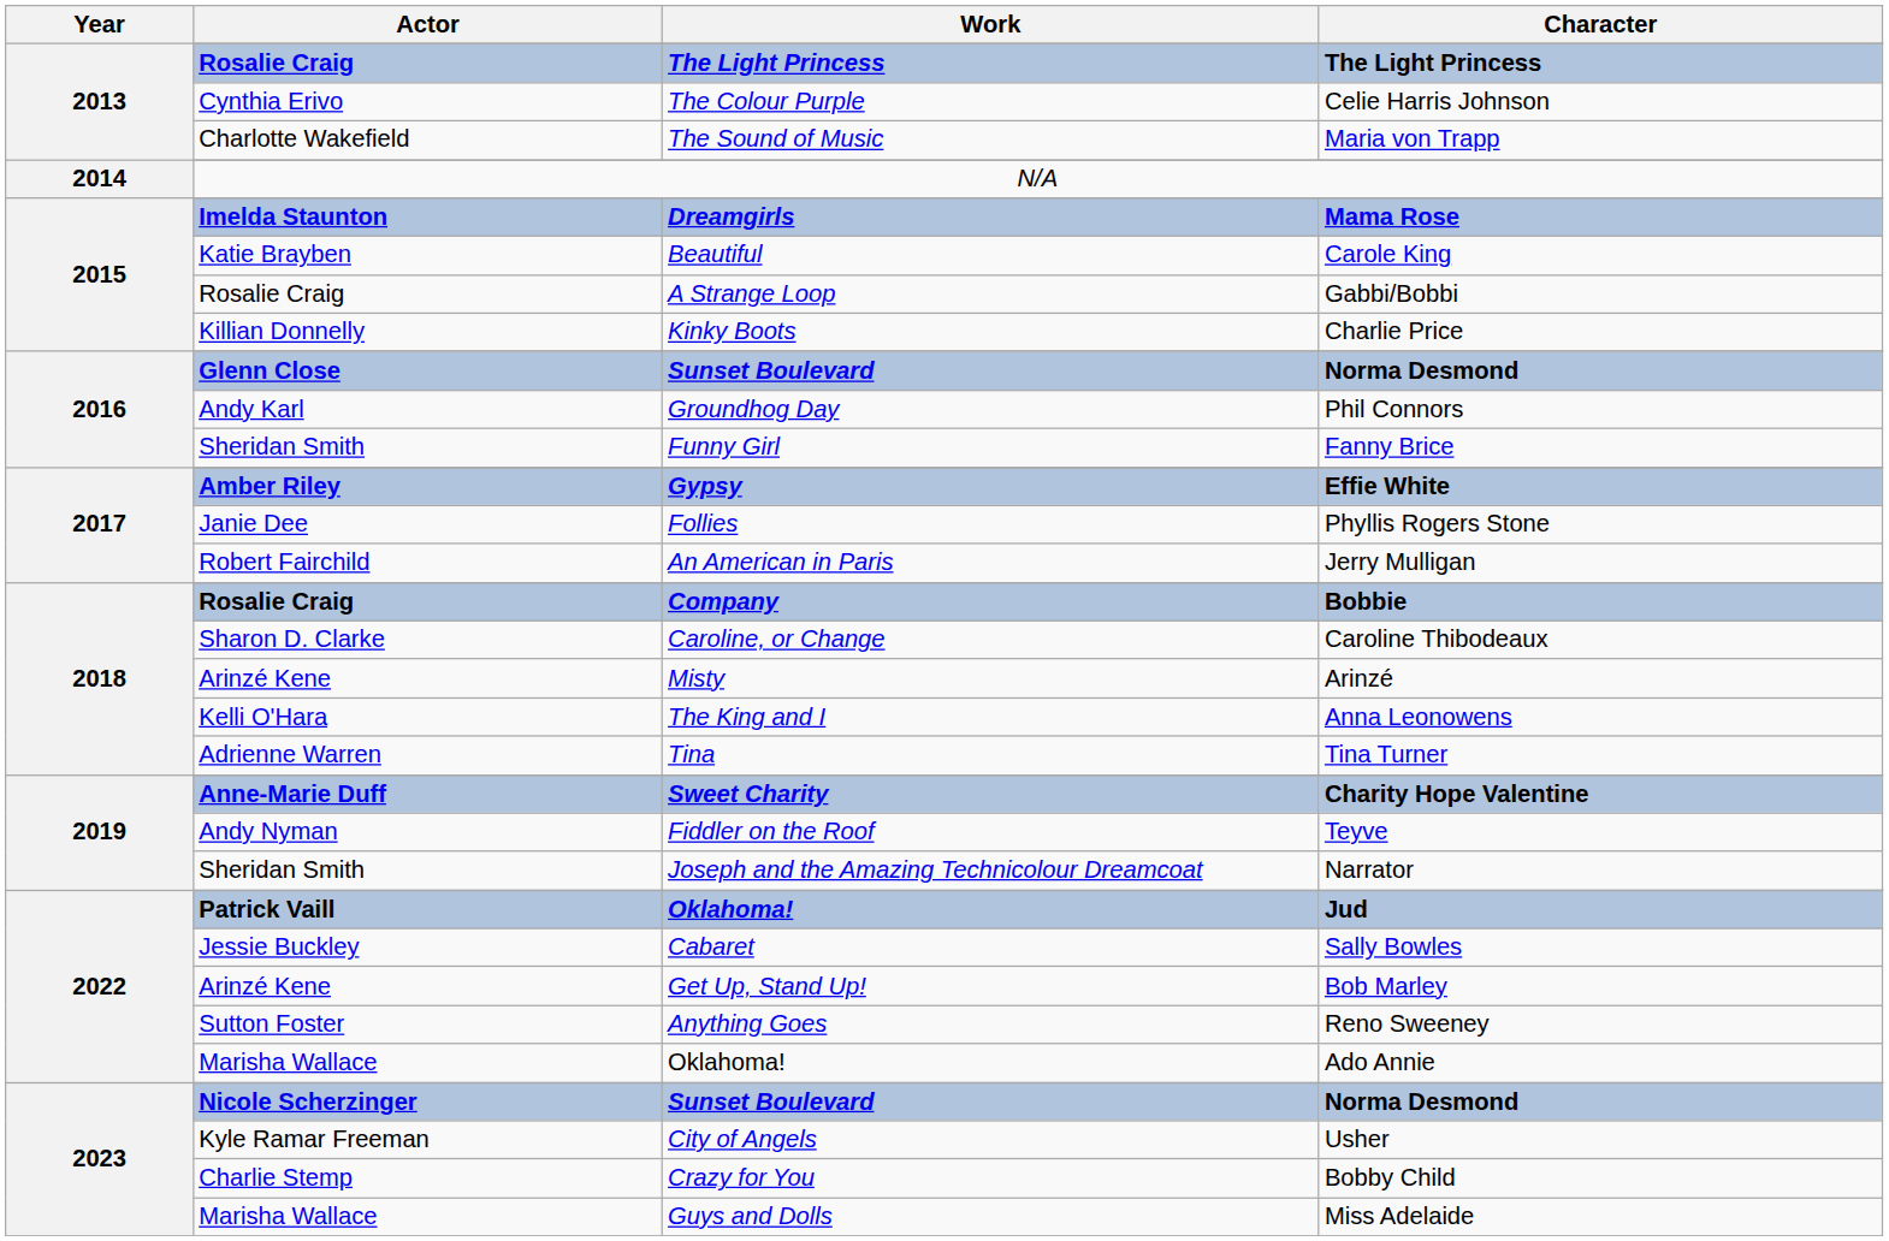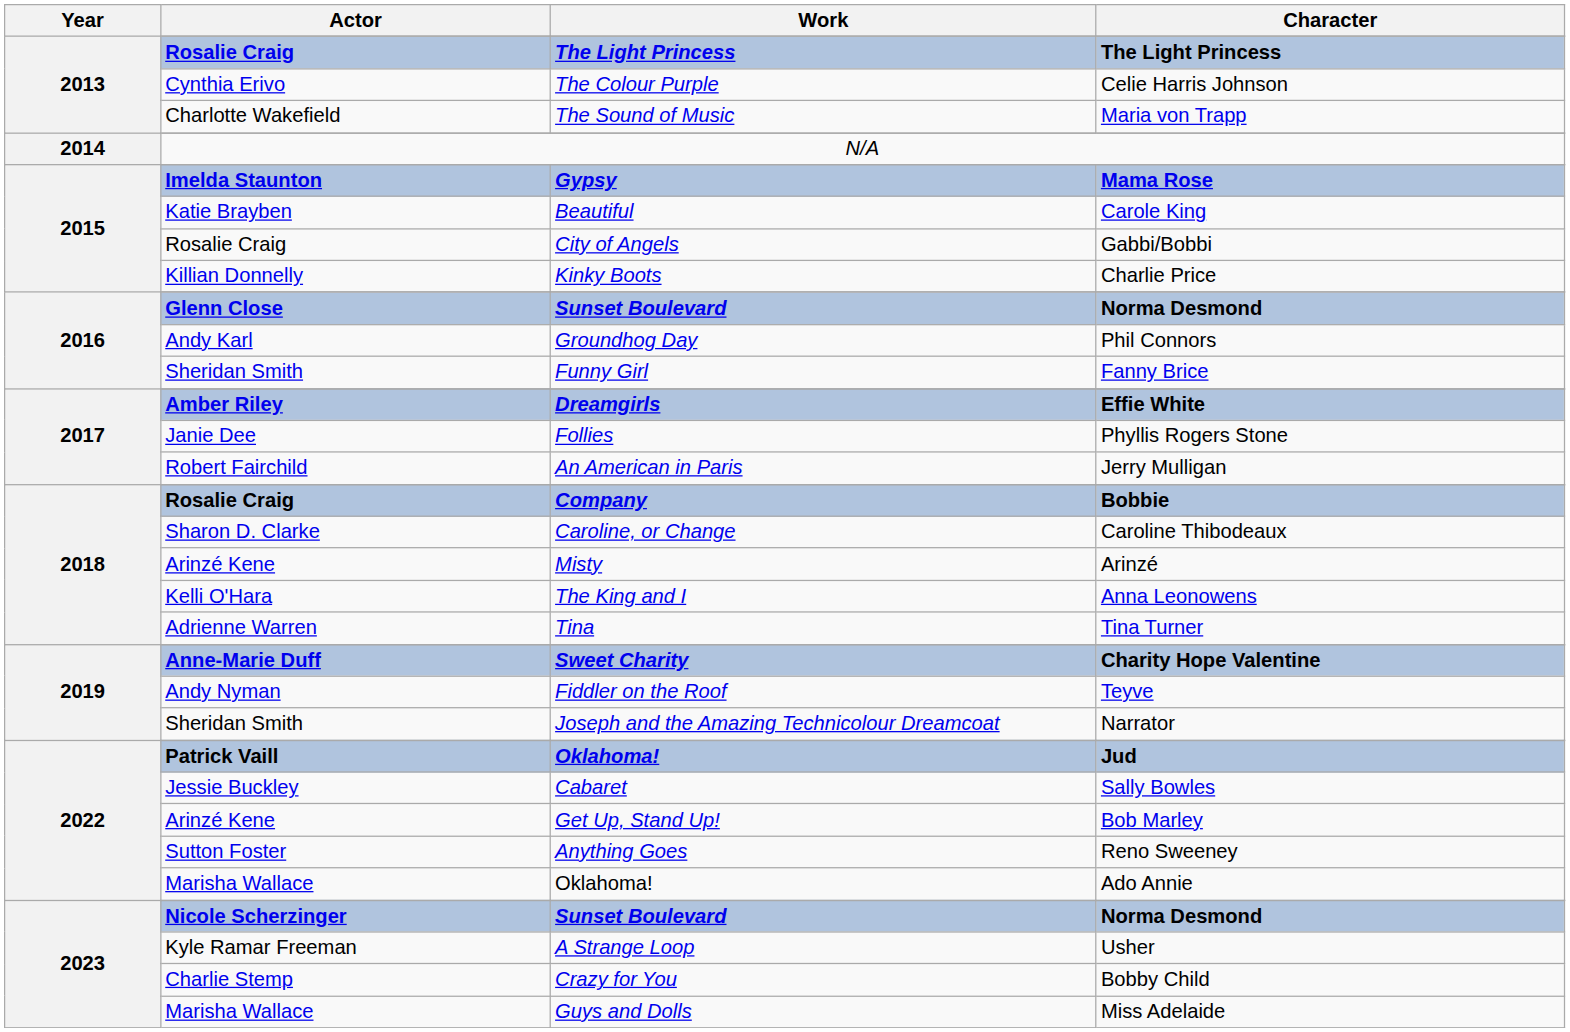Mama Rose | Work: Dreamgirls -> Gypsy
Gabbi/Bobbi | Work: A Strange Loop -> City of Angels
Effie White | Work: Gypsy -> Dreamgirls
Usher | Work: City of Angels -> A Strange Loop
